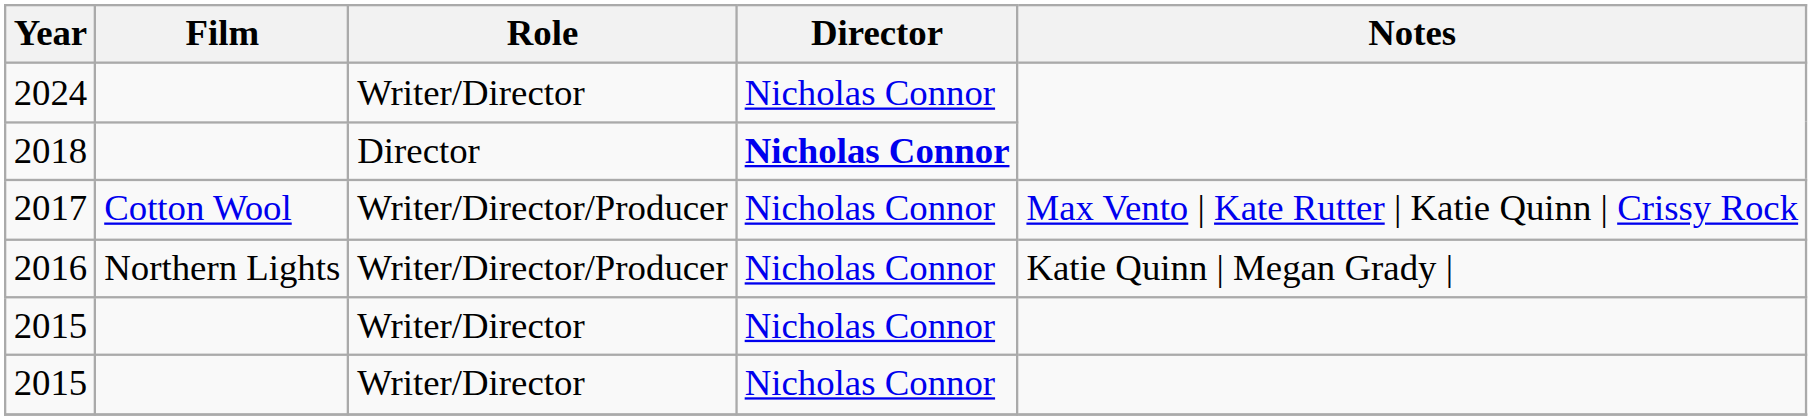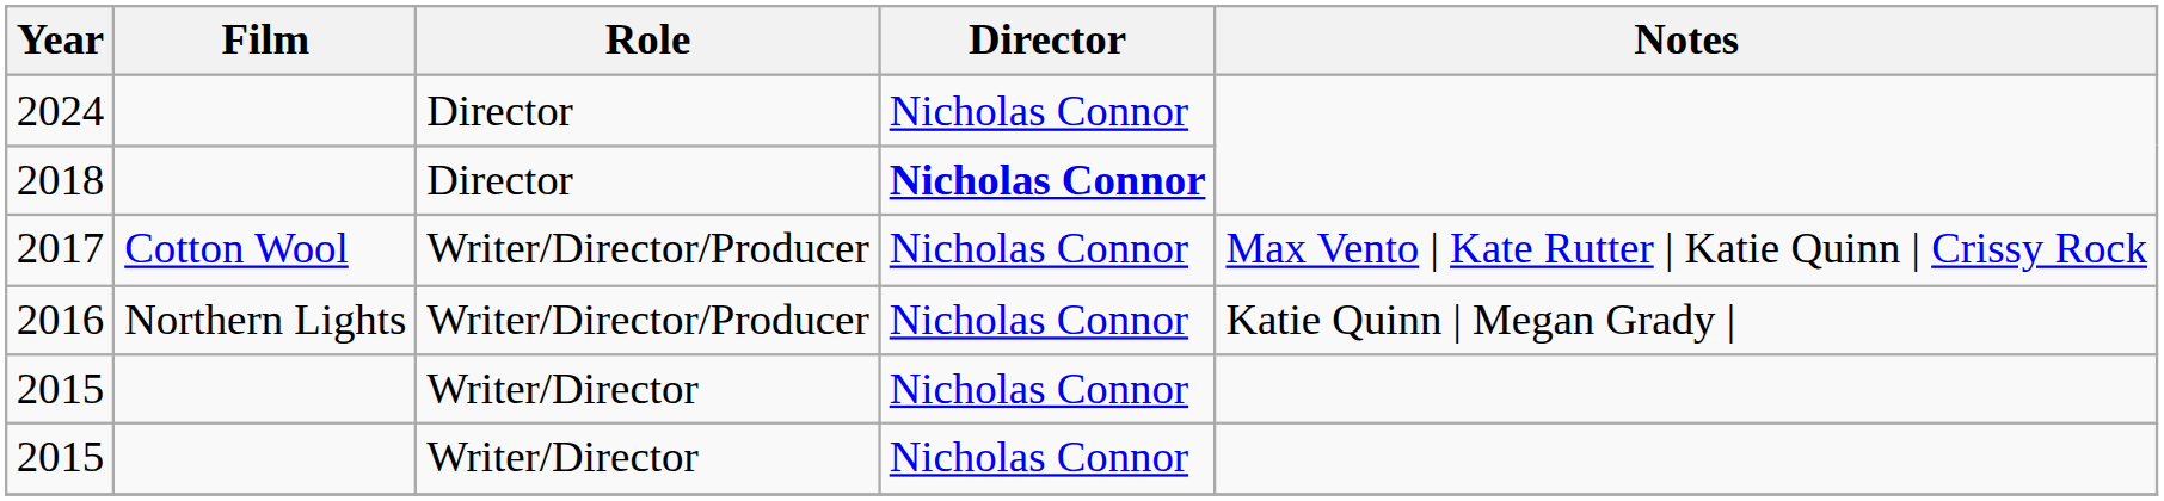2024 | Role: Writer/Director -> Director
